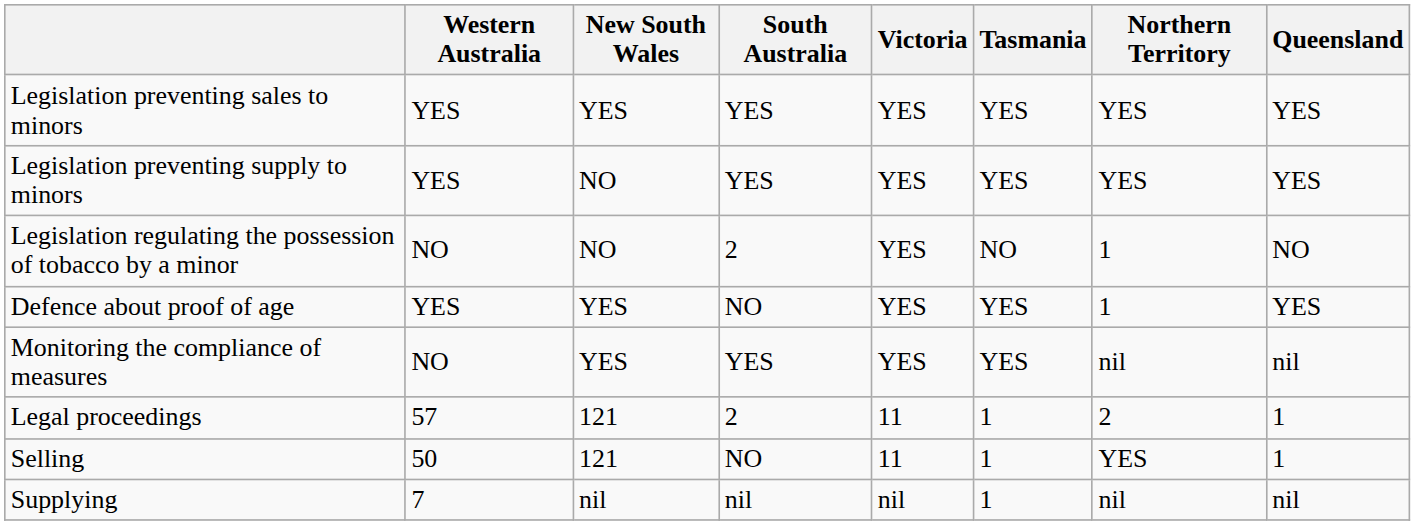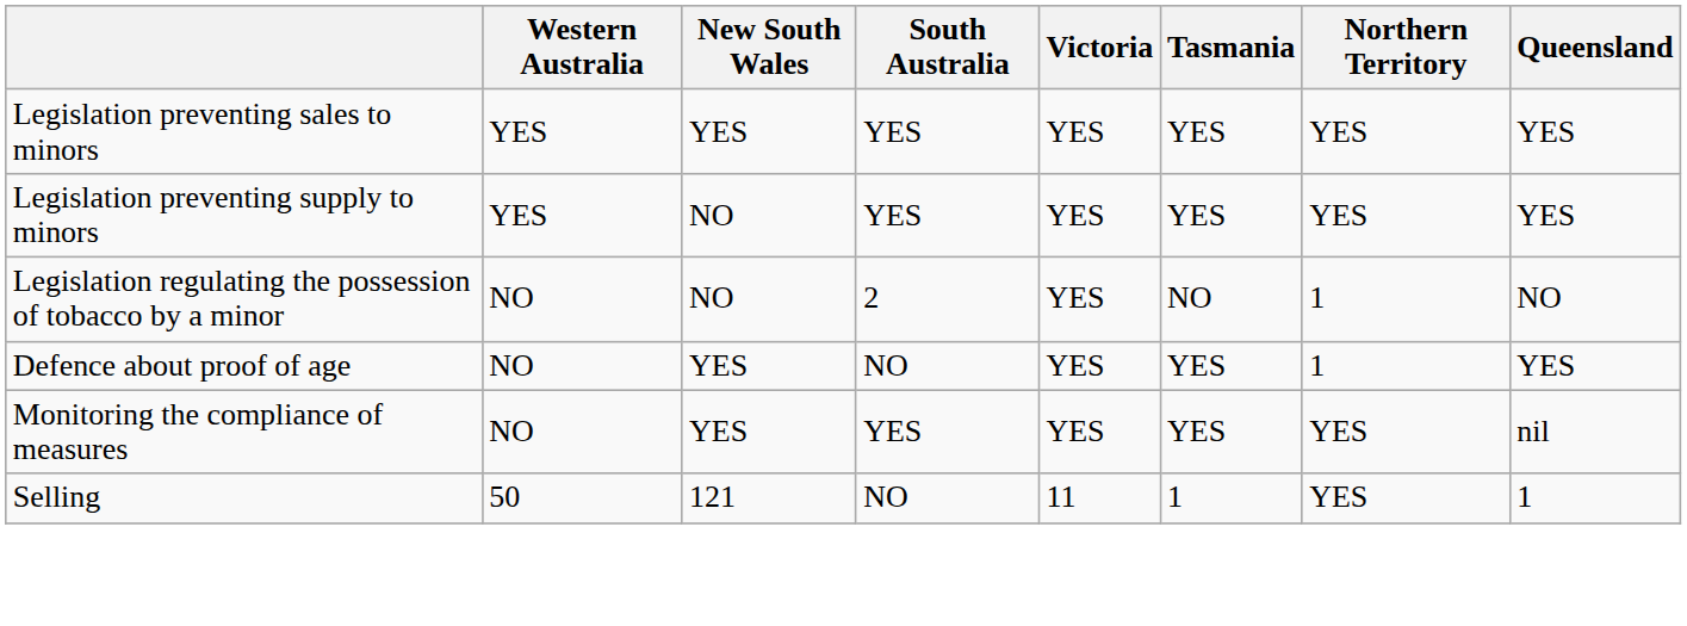Defence about proof of age | Western Australia: YES -> NO
Monitoring the compliance of measures | Northern Territory: nil -> YES
- row: Legal proceedings | 57 | 121 | 2 | 11 | 1 | 2 | 1
- row: Supplying | 7 | nil | nil | nil | 1 | nil | nil
